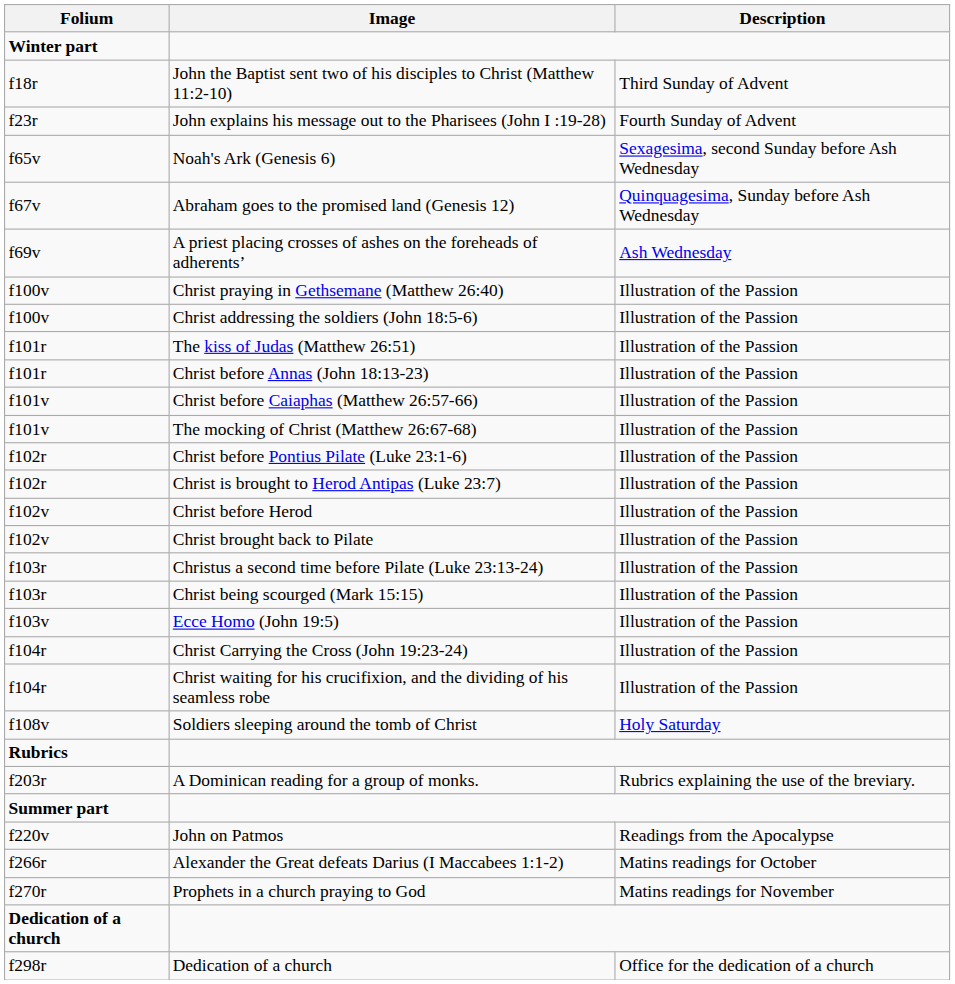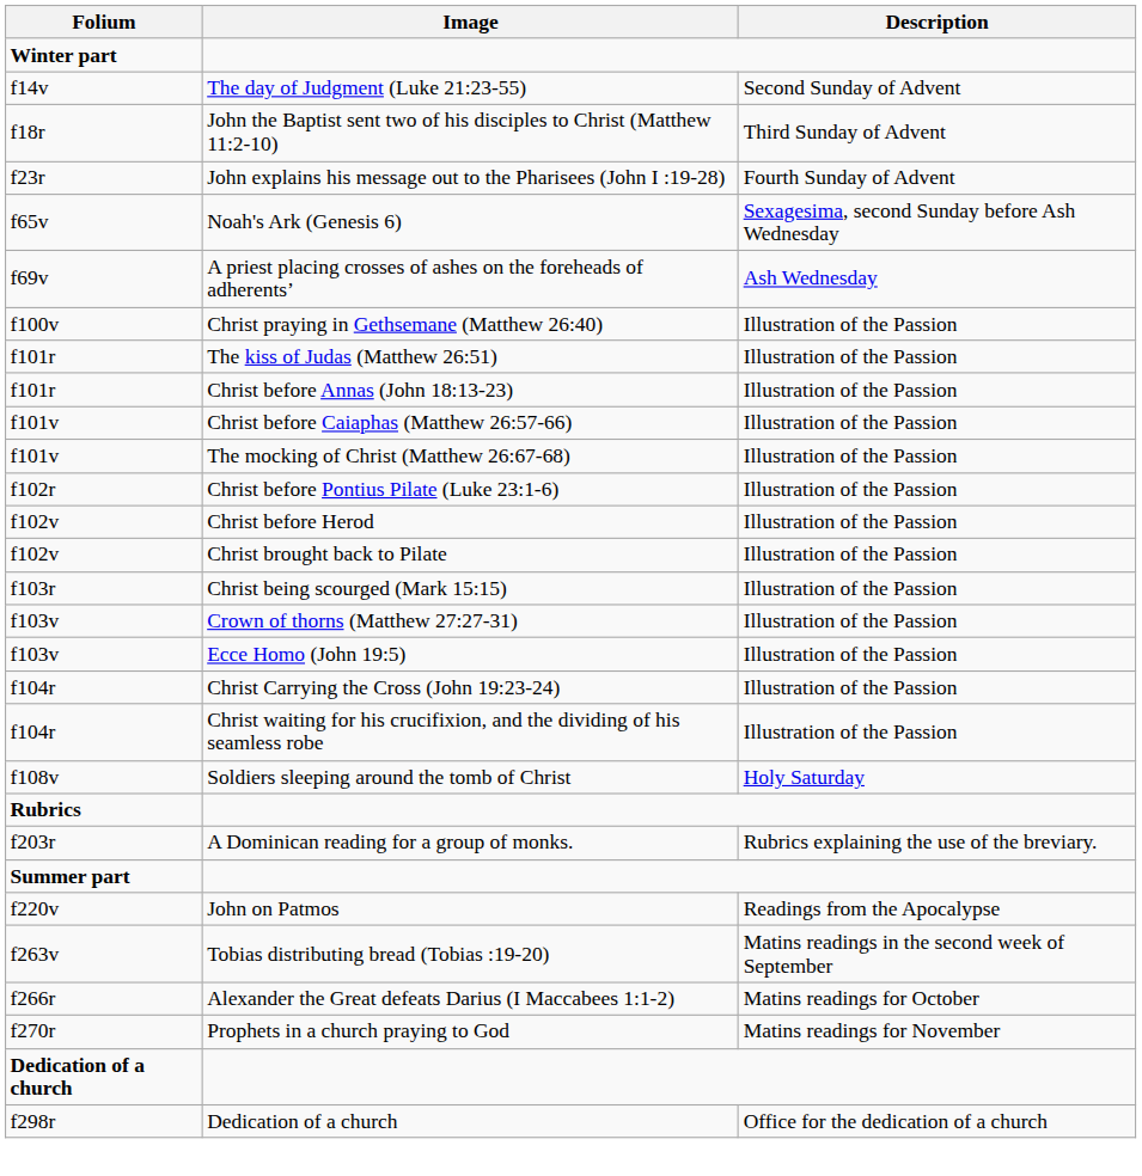+ row: f14v | The day of Judgment (Luke 21:23-55) | Second Sunday of Advent
- row: f67v | Abraham goes to the promised land (Genesis 12) | Quinquagesima, Sunday before Ash Wednesday
- row: f100v | Christ addressing the soldiers (John 18:5-6) | Illustration of the Passion
- row: f102r | Christ is brought to Herod Antipas (Luke 23:7) | Illustration of the Passion
- row: f103r | Christus a second time before Pilate (Luke 23:13-24) | Illustration of the Passion
+ row: f103v | Crown of thorns (Matthew 27:27-31) | Illustration of the Passion
+ row: f263v | Tobias distributing bread (Tobias :19-20) | Matins readings in the second week of September
